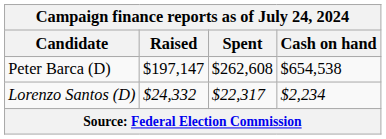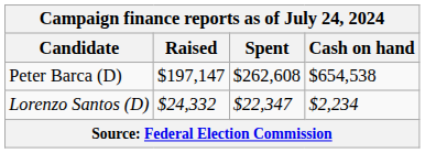Lorenzo Santos (D) | Spent: $22,317 -> $22,347
